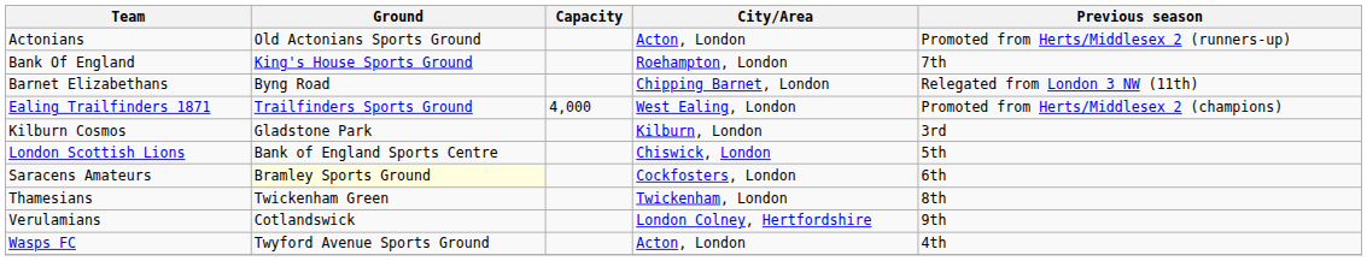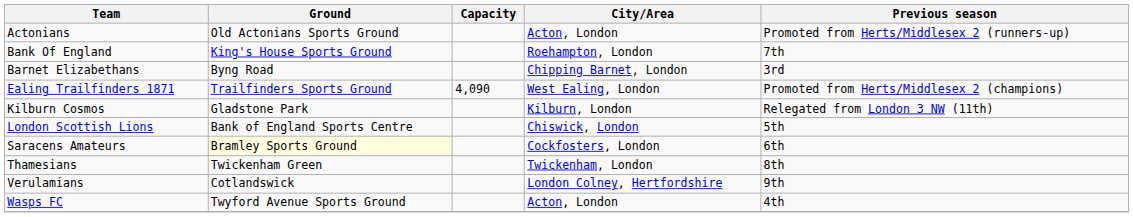Barnet Elizabethans | Previous season: Relegated from London 3 NW (11th) -> 3rd
Ealing Trailfinders 1871 | Capacity: 4,000 -> 4,090
Kilburn Cosmos | Previous season: 3rd -> Relegated from London 3 NW (11th)
